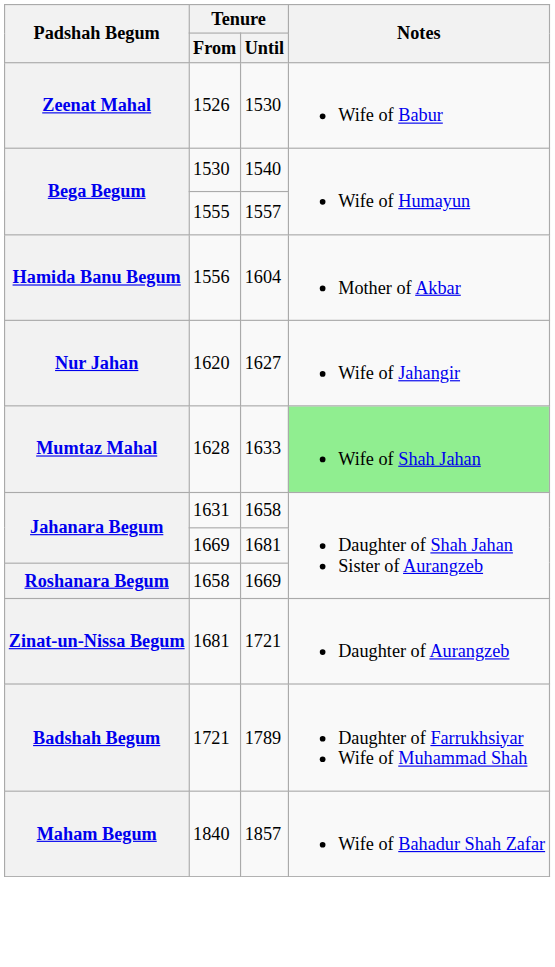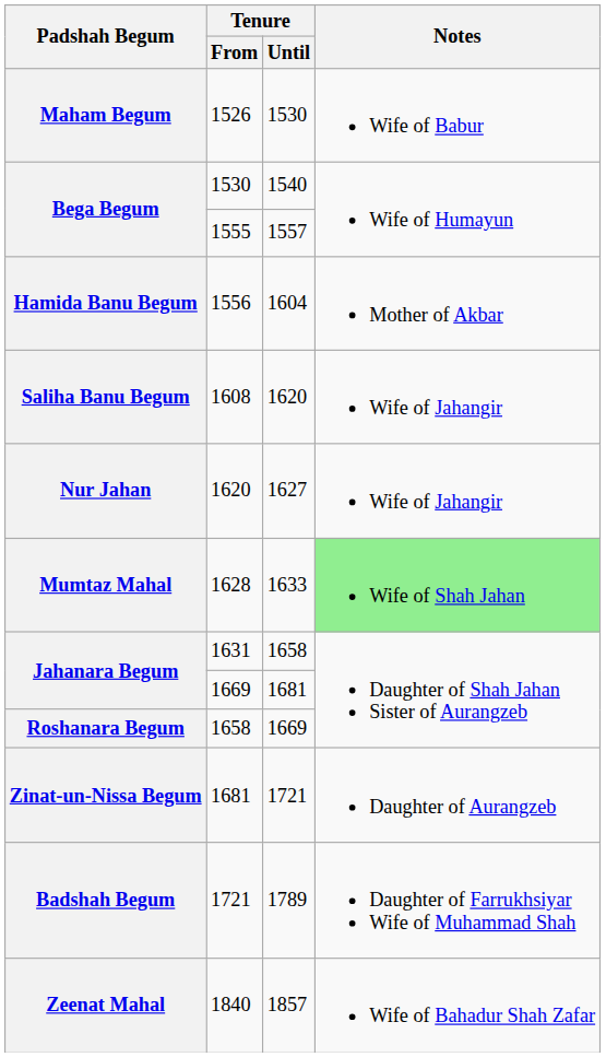1526 | Padshah Begum: Zeenat Mahal -> Maham Begum
+ row: Saliha Banu Begum | 1608 | 1620 | Wife of Jahangir
1840 | Padshah Begum: Maham Begum -> Zeenat Mahal
